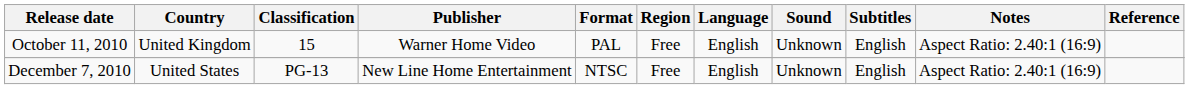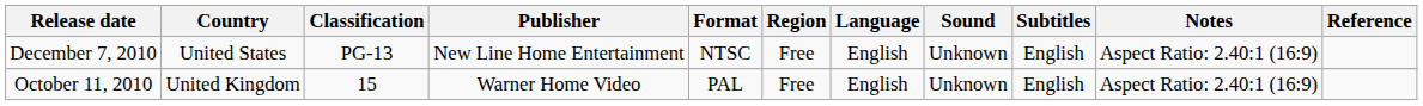rows swapped: October 11, 2010 <-> December 7, 2010
